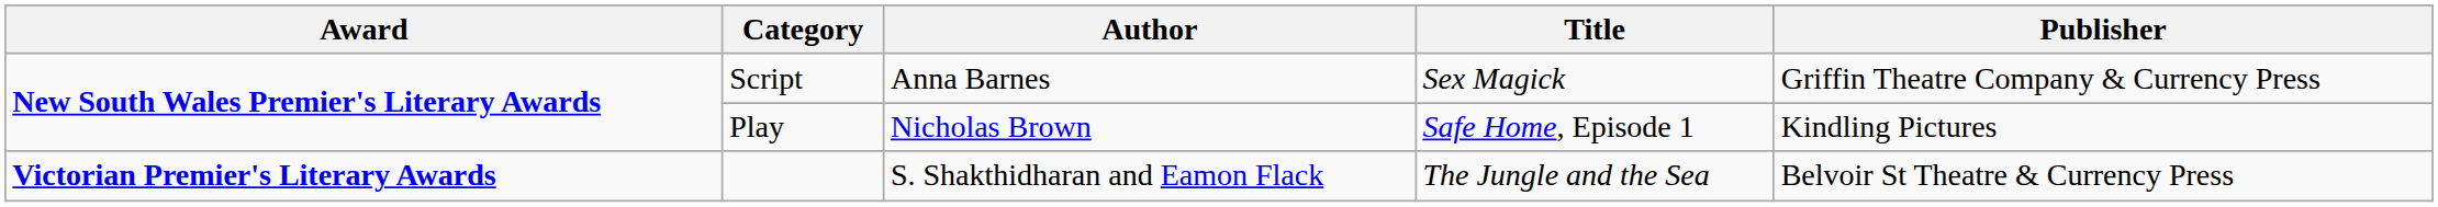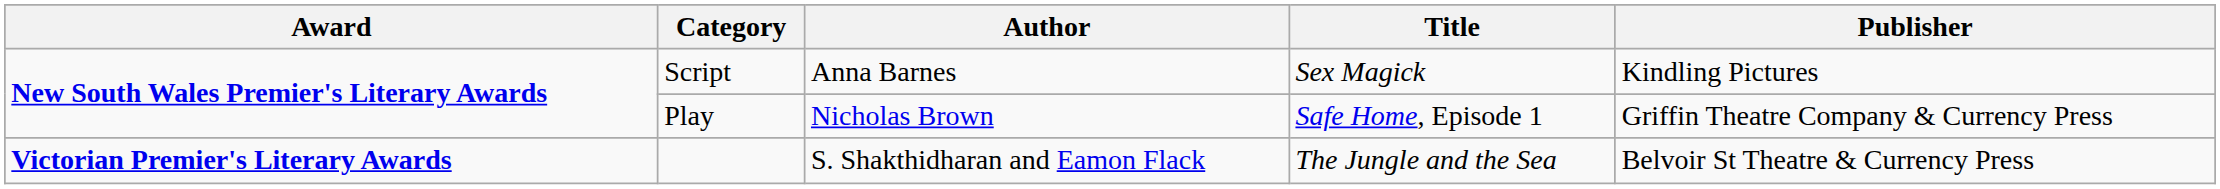Script | Publisher: Griffin Theatre Company & Currency Press -> Kindling Pictures
Play | Publisher: Kindling Pictures -> Griffin Theatre Company & Currency Press
